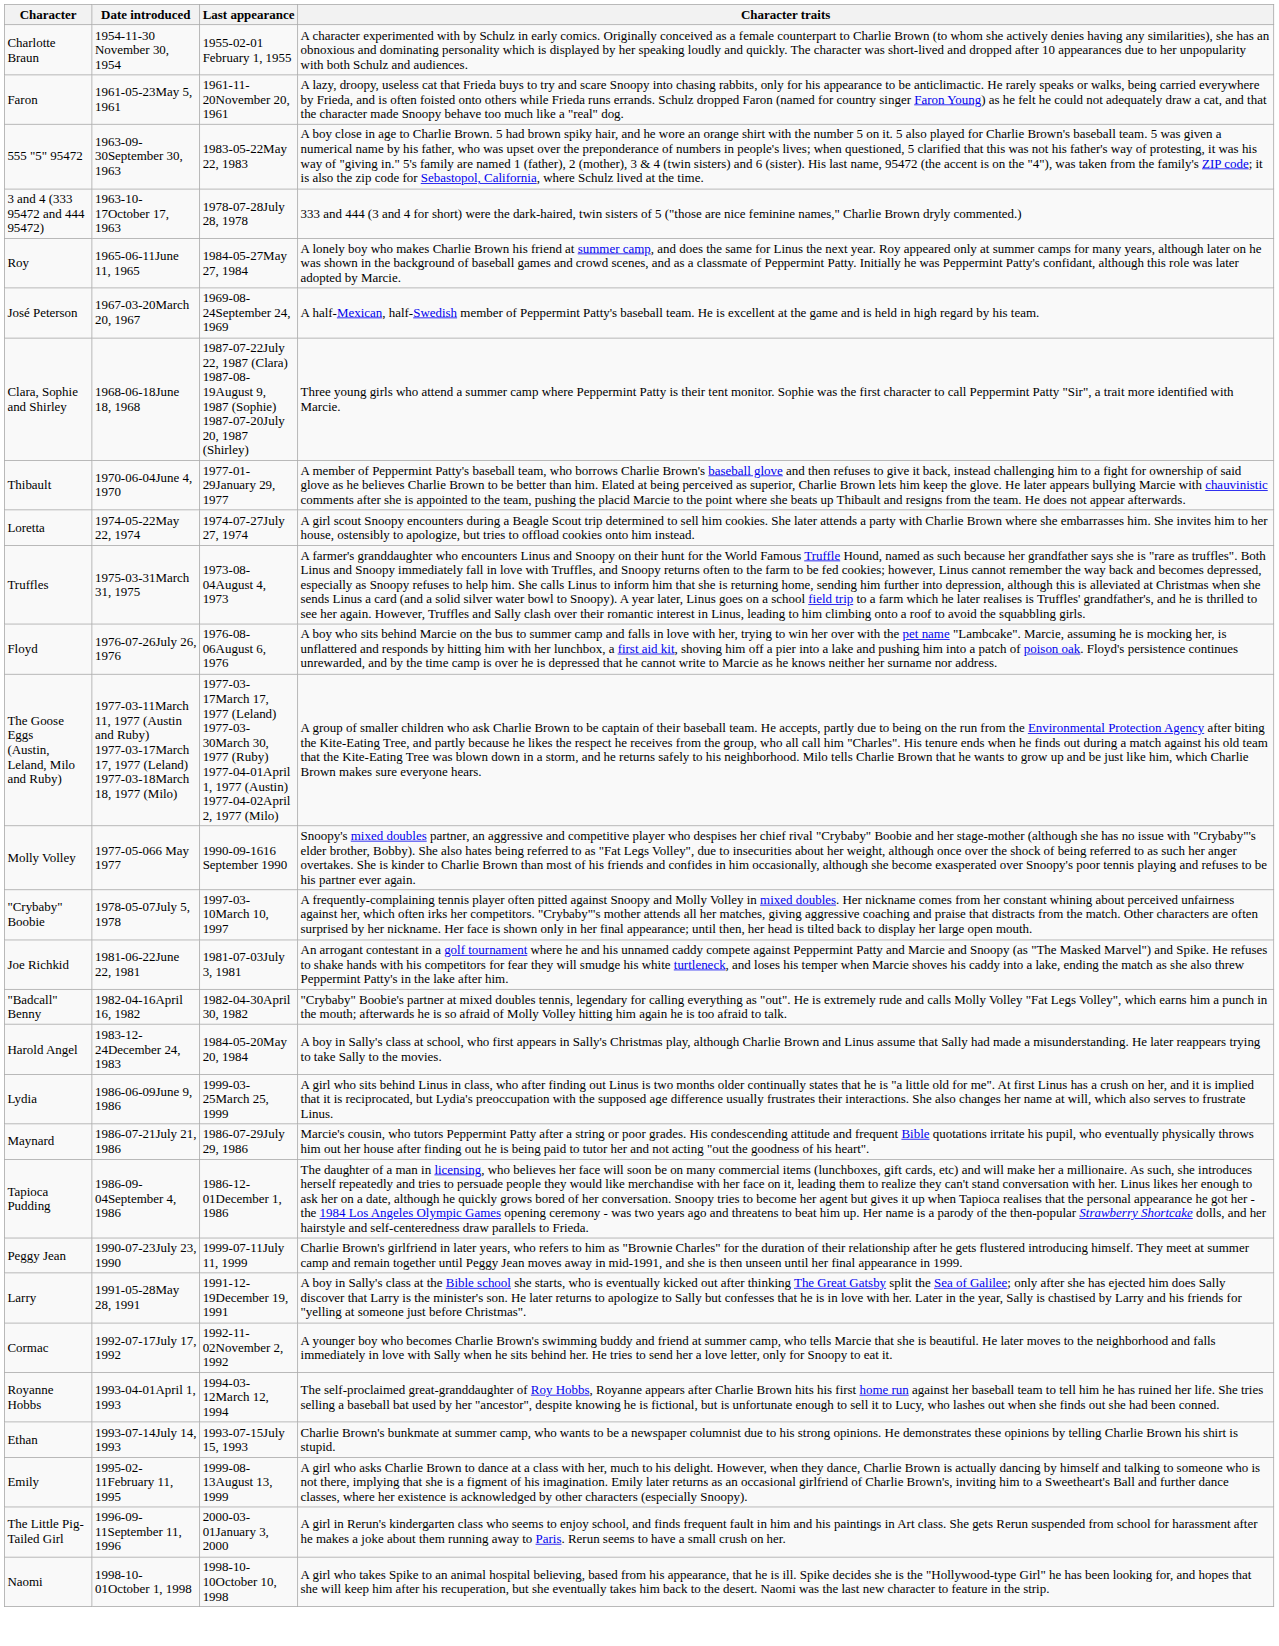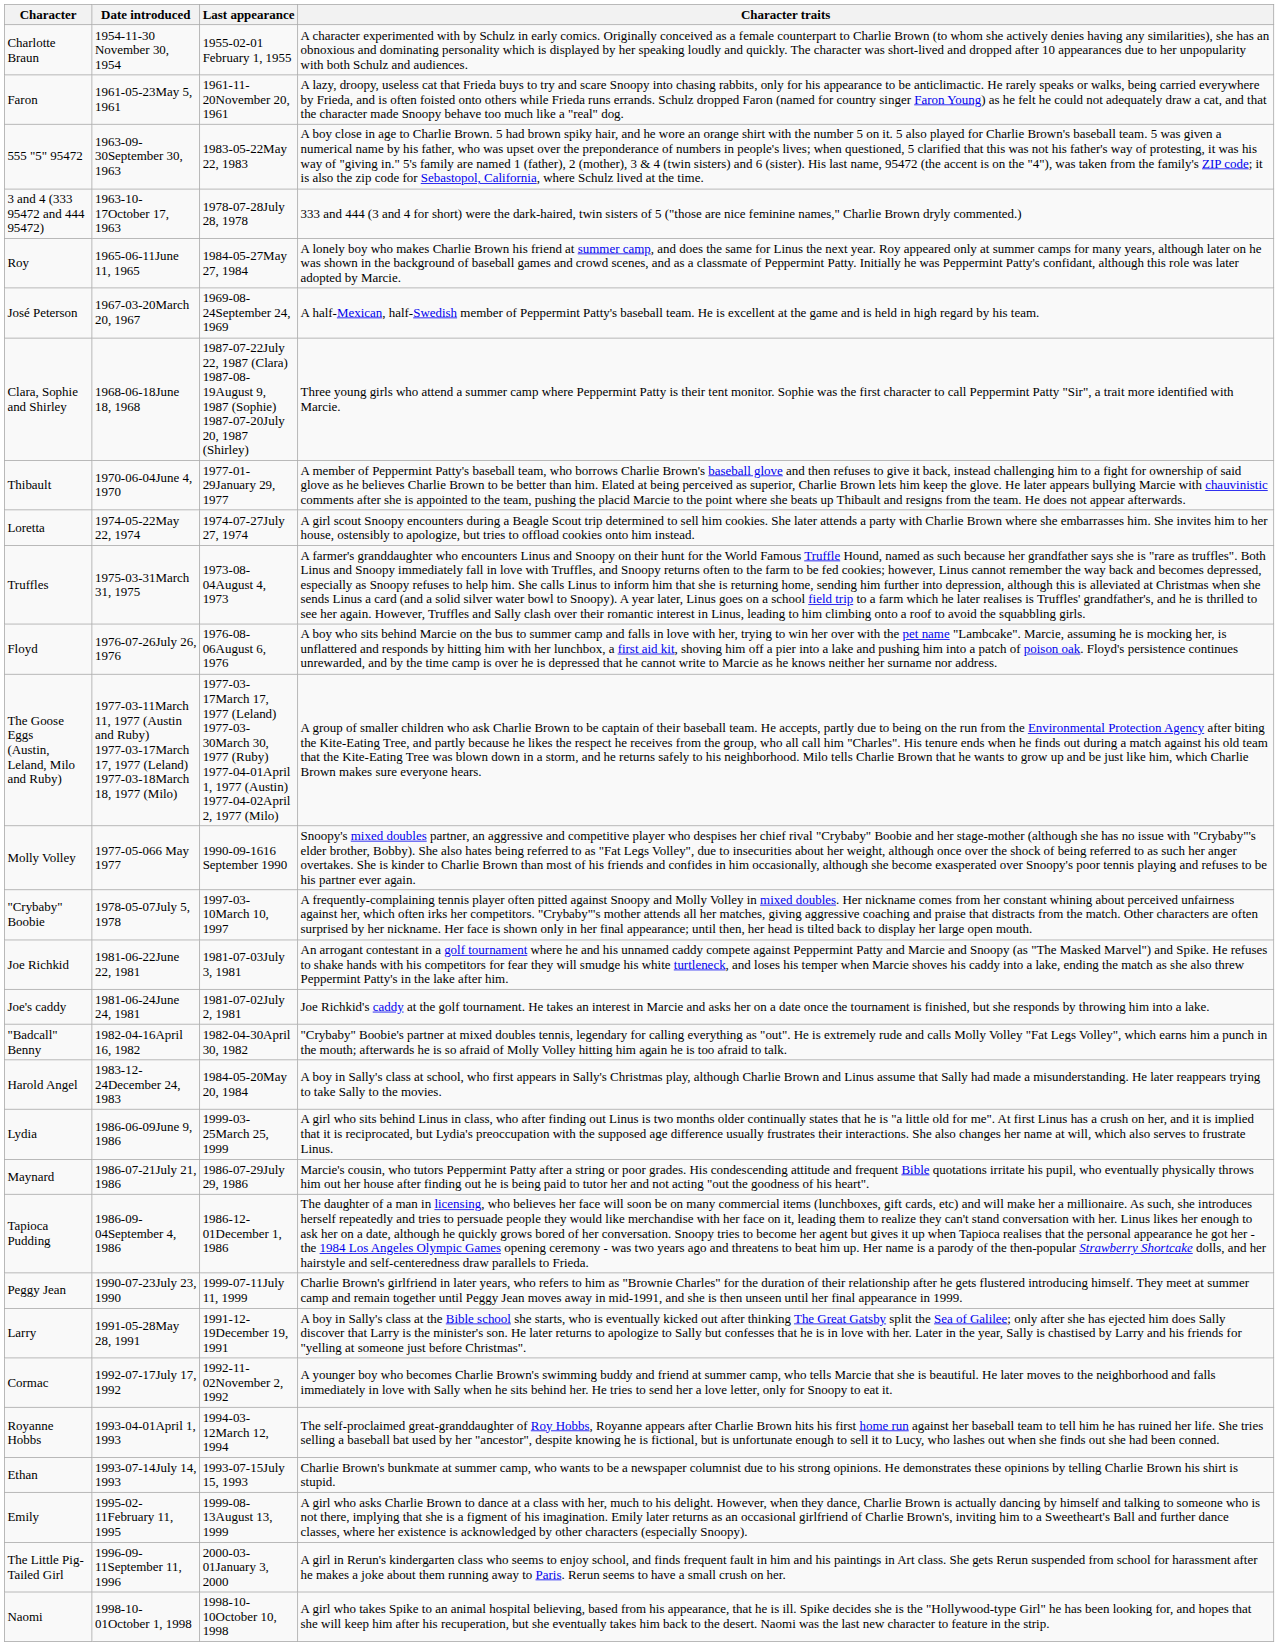+ row: Joe's caddy | 1981-06-24June 24, 1981 | 1981-07-02July 2, 1981 | Joe Richkid's caddy at the golf tournament. He takes an interest in Marcie and asks her on a date once the tournament is finished, but she responds by throwing him into a lake.
